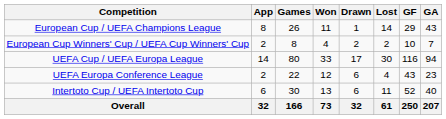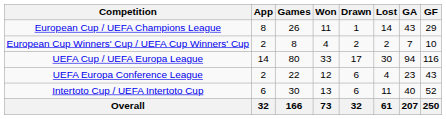columns swapped: GF <-> GA
